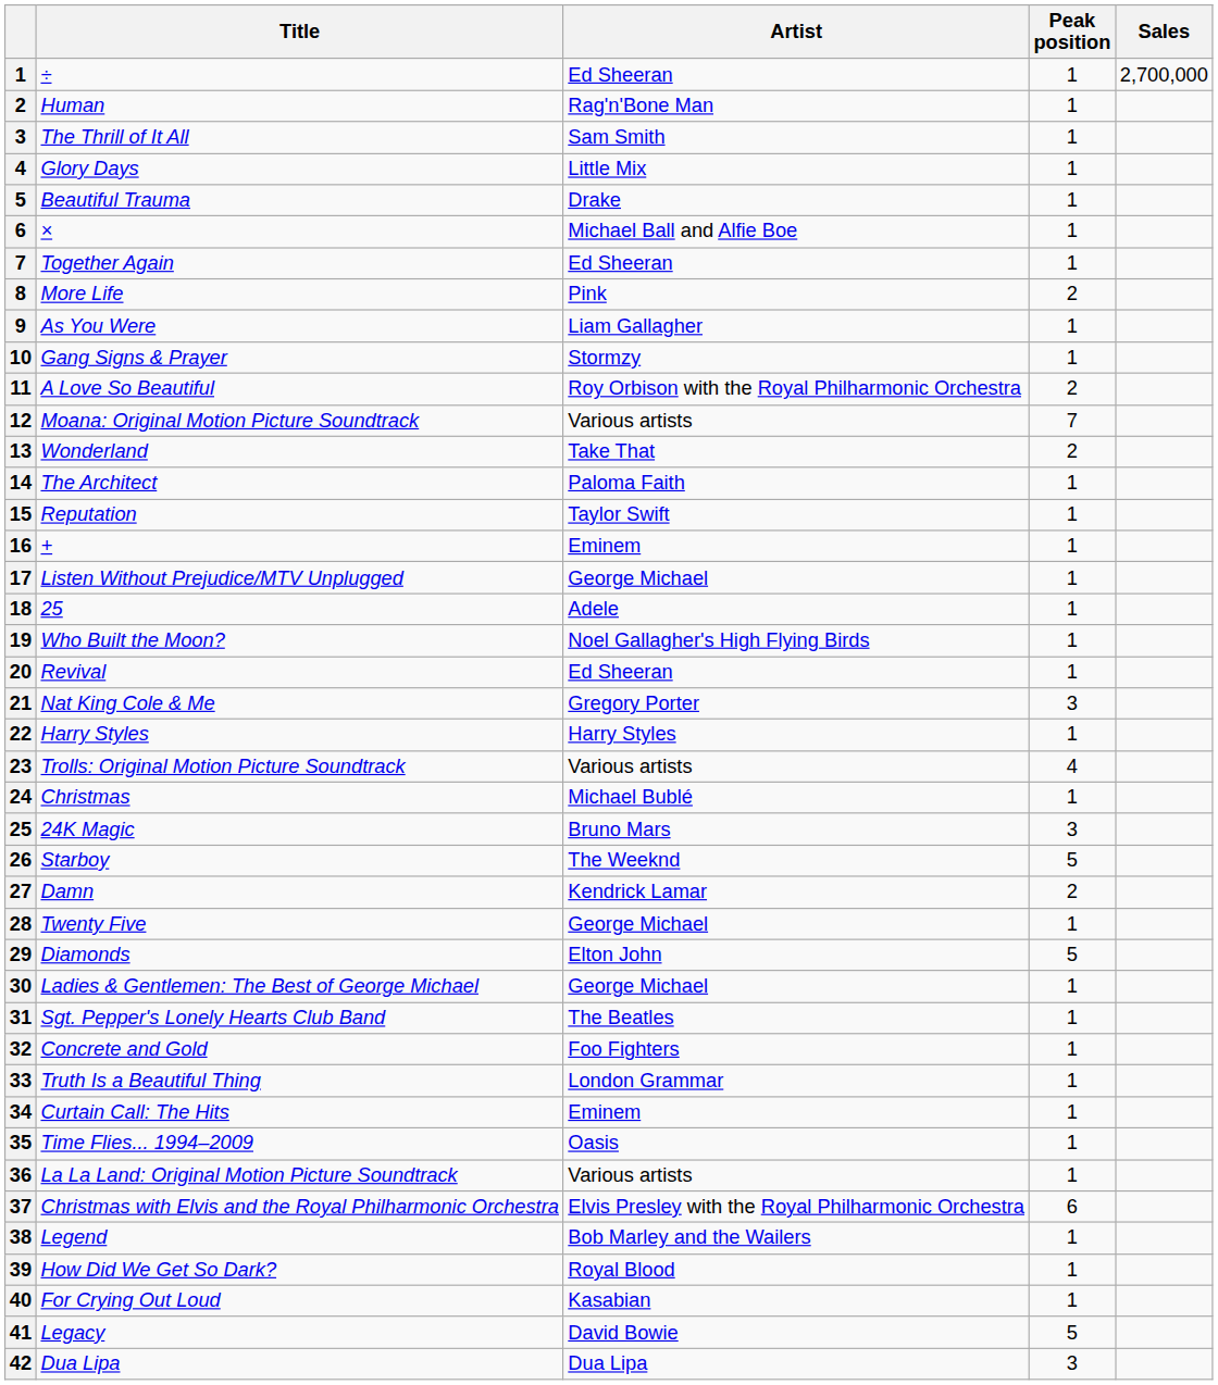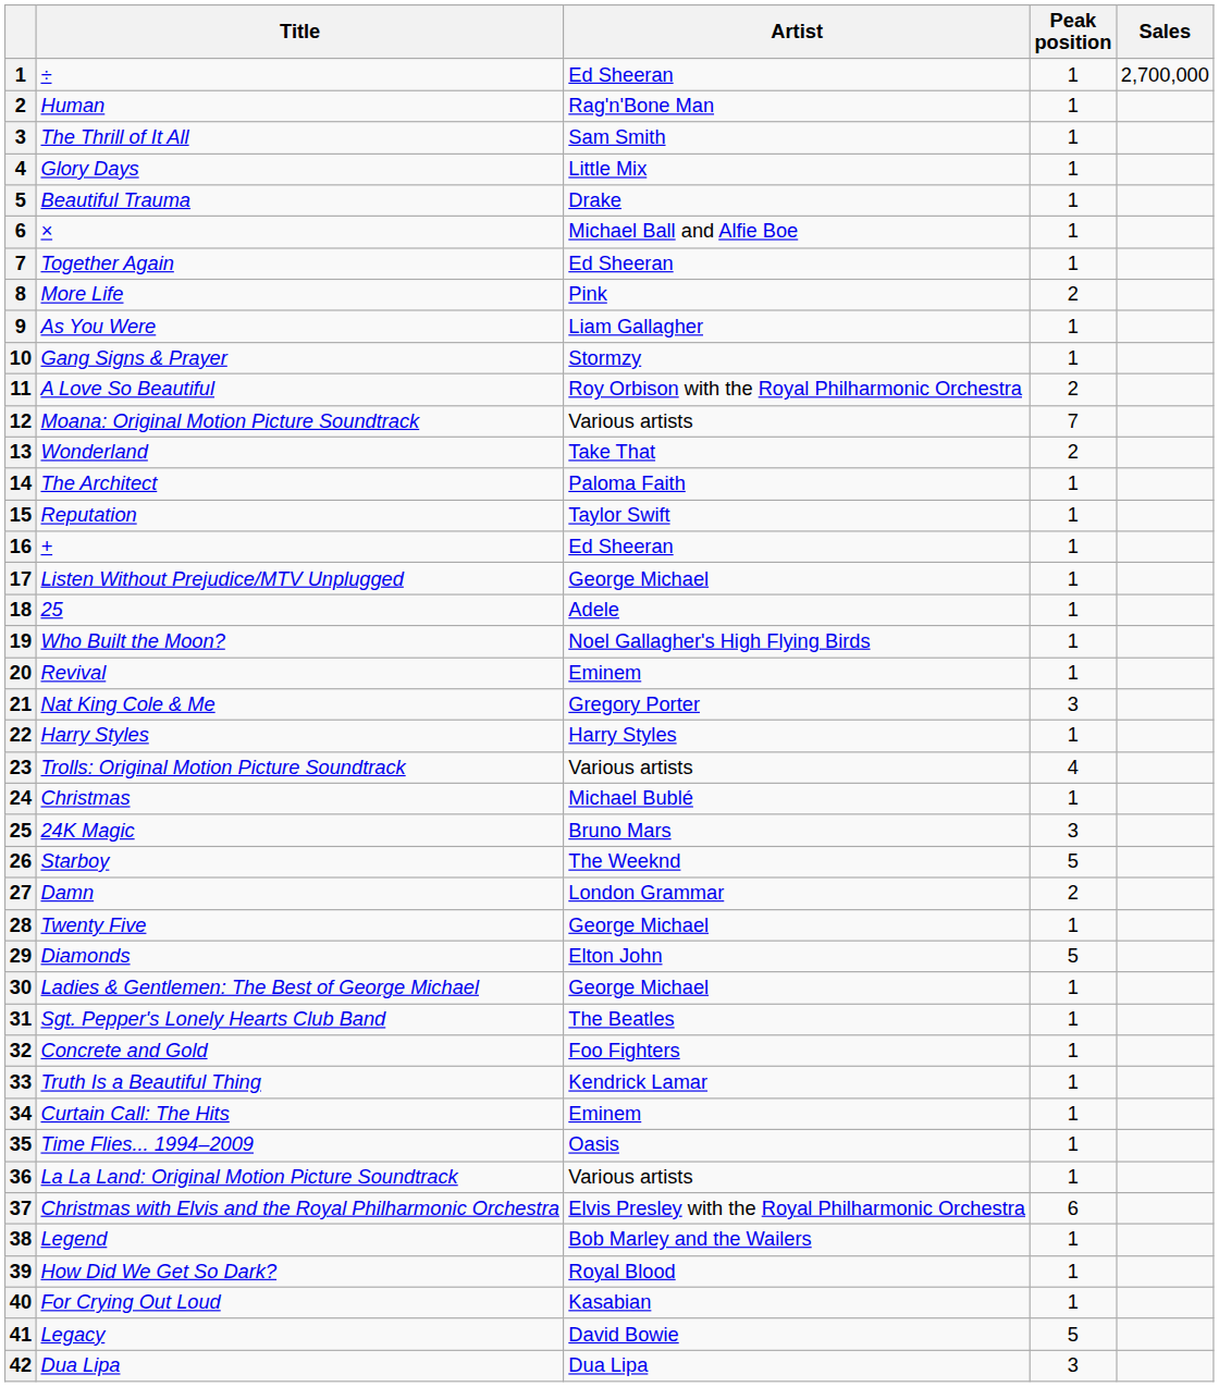+ | Artist: Eminem -> Ed Sheeran
Revival | Artist: Ed Sheeran -> Eminem
Damn | Artist: Kendrick Lamar -> London Grammar
Truth Is a Beautiful Thing | Artist: London Grammar -> Kendrick Lamar
